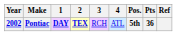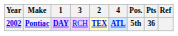columns swapped: 2 <-> 3
Pontiac | 4: normal -> bold
